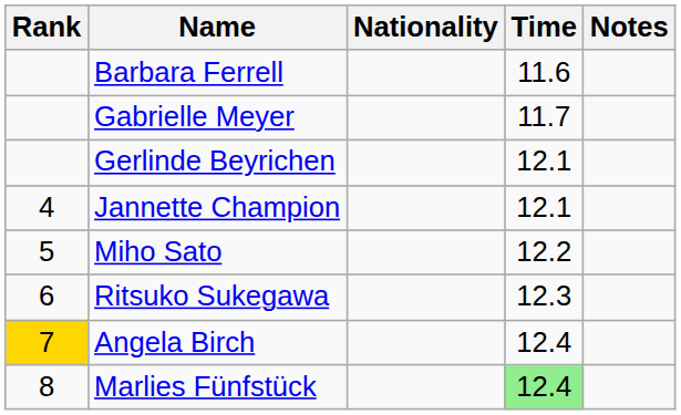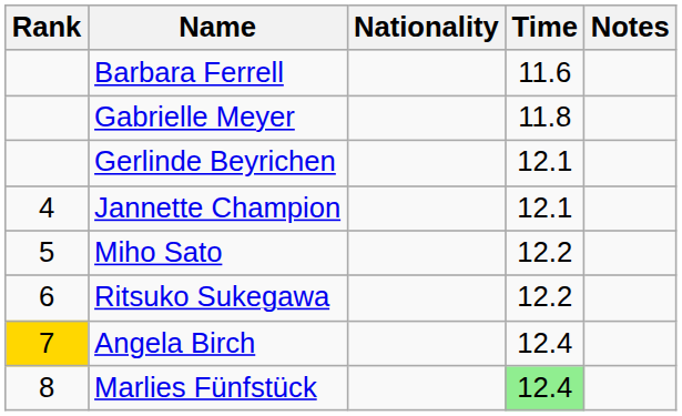Gabrielle Meyer | Time: 11.7 -> 11.8
Ritsuko Sukegawa | Time: 12.3 -> 12.2
